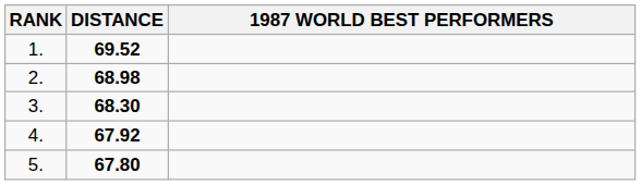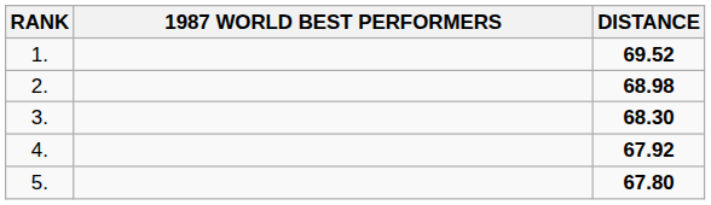columns swapped: 1987 WORLD BEST PERFORMERS <-> DISTANCE
